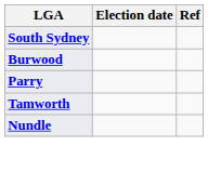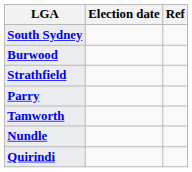+ row: Strathfield
+ row: Quirindi
